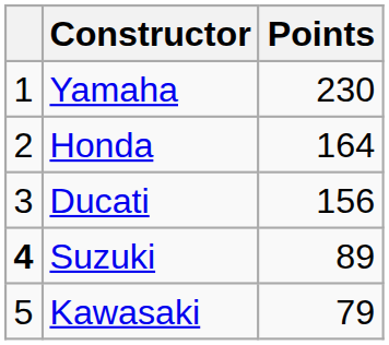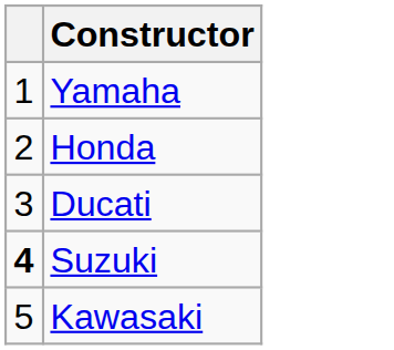- column: Points | 230 | 164 | 156 | 89 | 79
